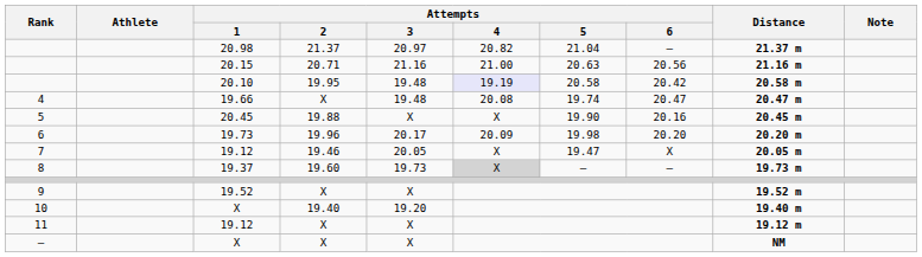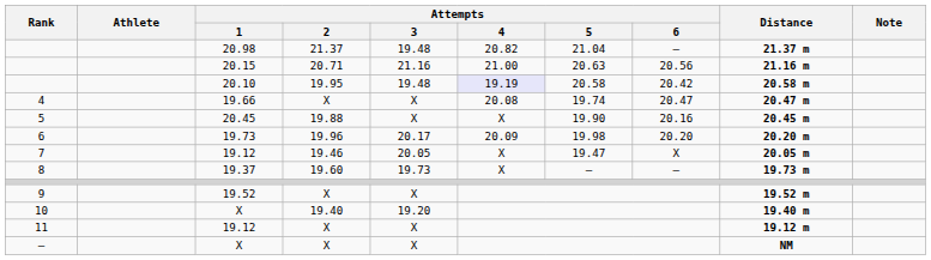20.98 | Attempts / 3: 20.97 -> 19.48
19.66 | Attempts / 3: 19.48 -> X
19.37 | Attempts / 4: lightgrey background -> no background
